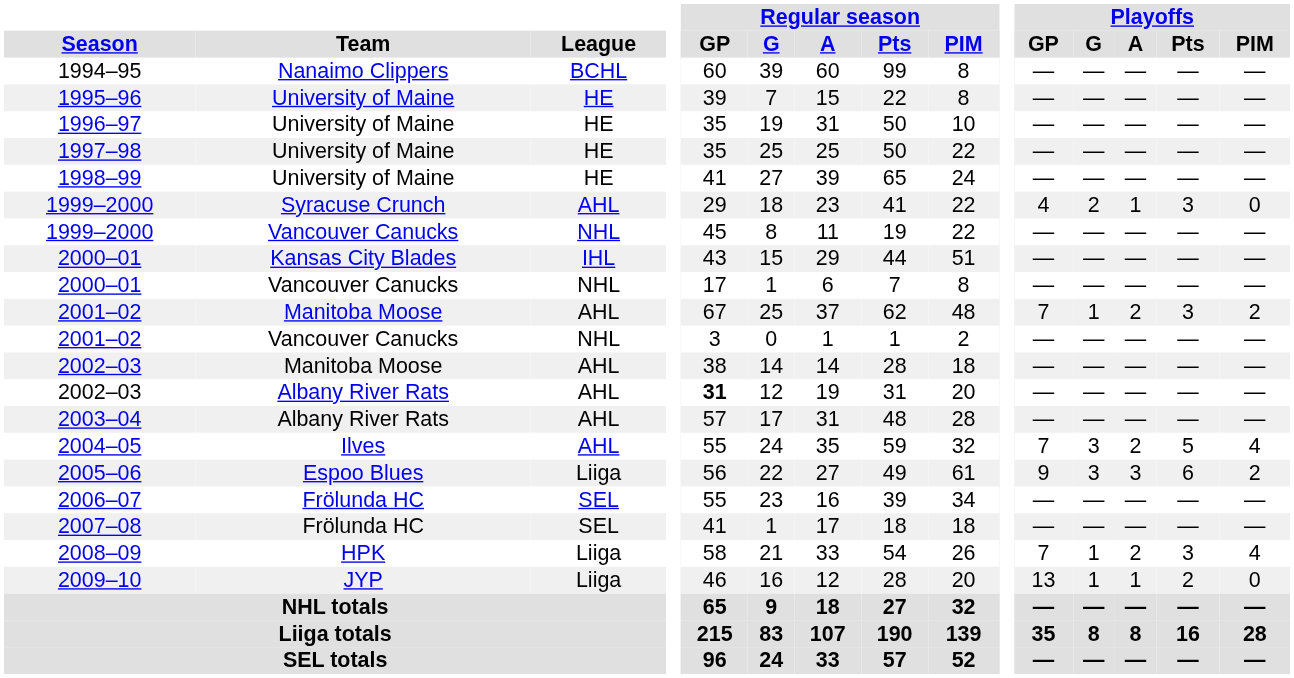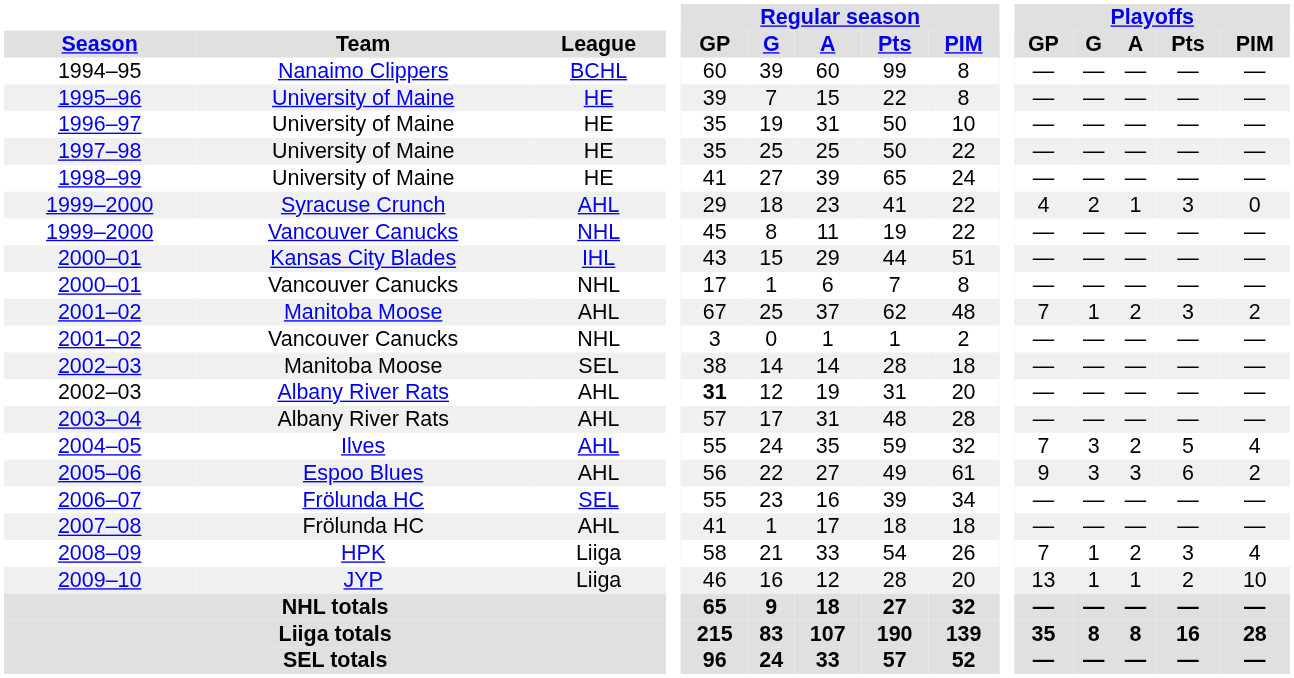2002–03 / Manitoba Moose | League: AHL -> SEL
2005–06 | League: Liiga -> AHL
2007–08 | League: SEL -> AHL
2009–10 | Playoffs / PIM: 0 -> 10
